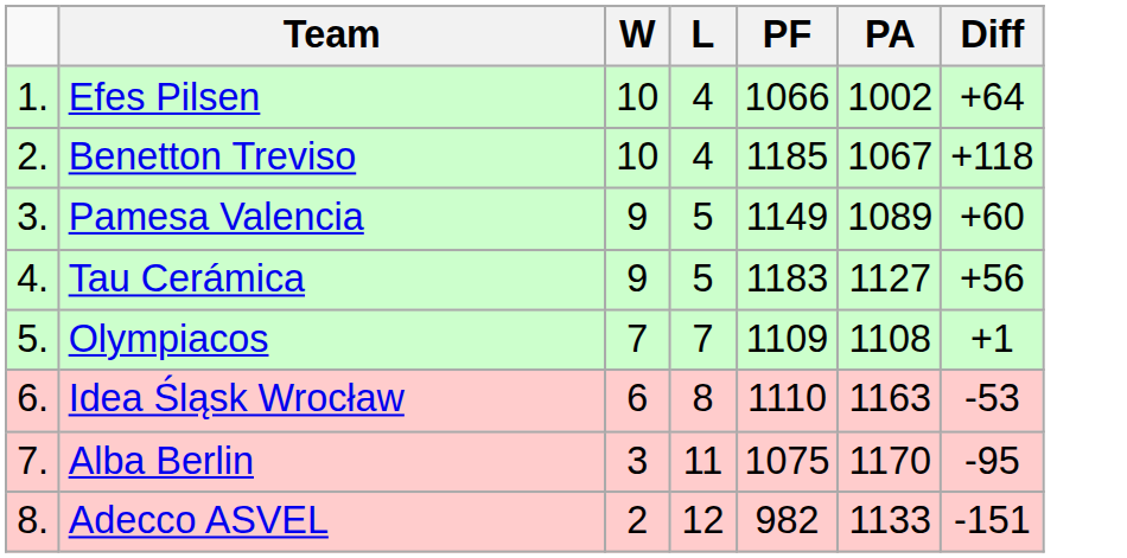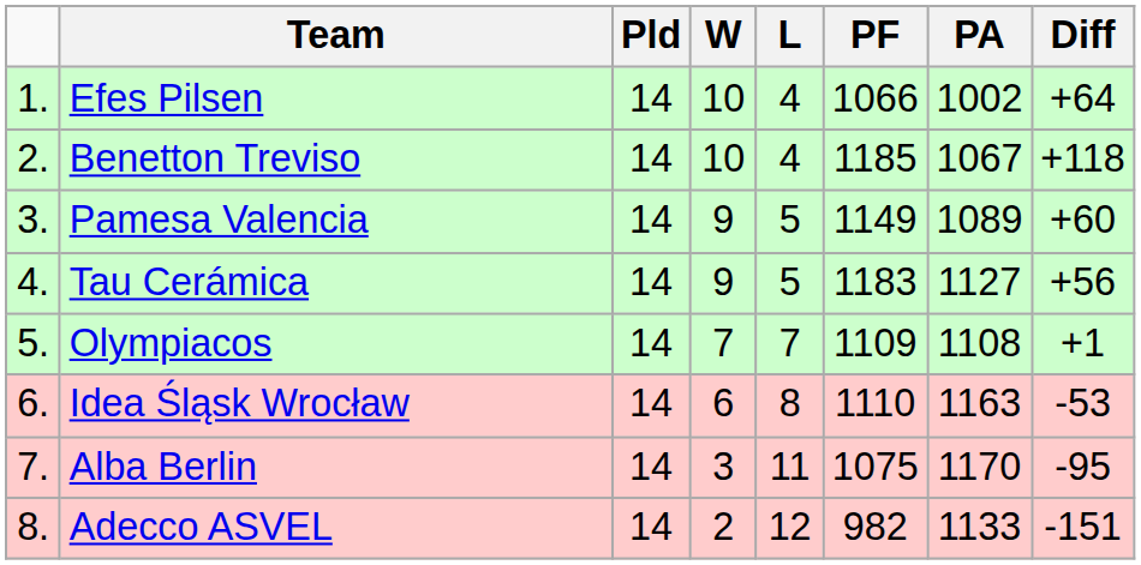+ column: Pld | 14 | 14 | 14 | 14 | 14 | 14 | 14 | 14
